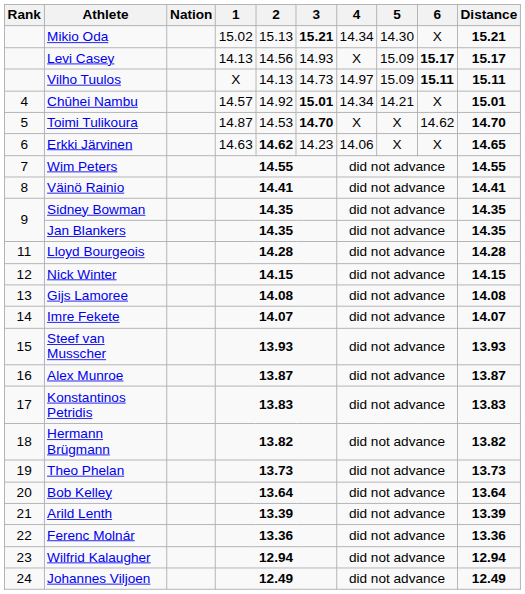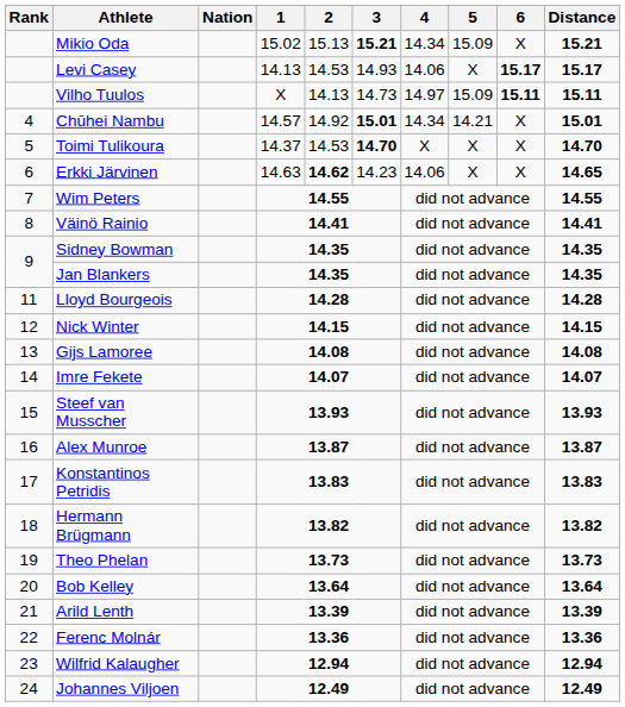Mikio Oda | 5: 14.30 -> 15.09
Levi Casey | 2: 14.56 -> 14.53
Levi Casey | 4: X -> 14.06
Levi Casey | 5: 15.09 -> X
Toimi Tulikoura | 1: 14.87 -> 14.37
Toimi Tulikoura | 6: 14.62 -> X
